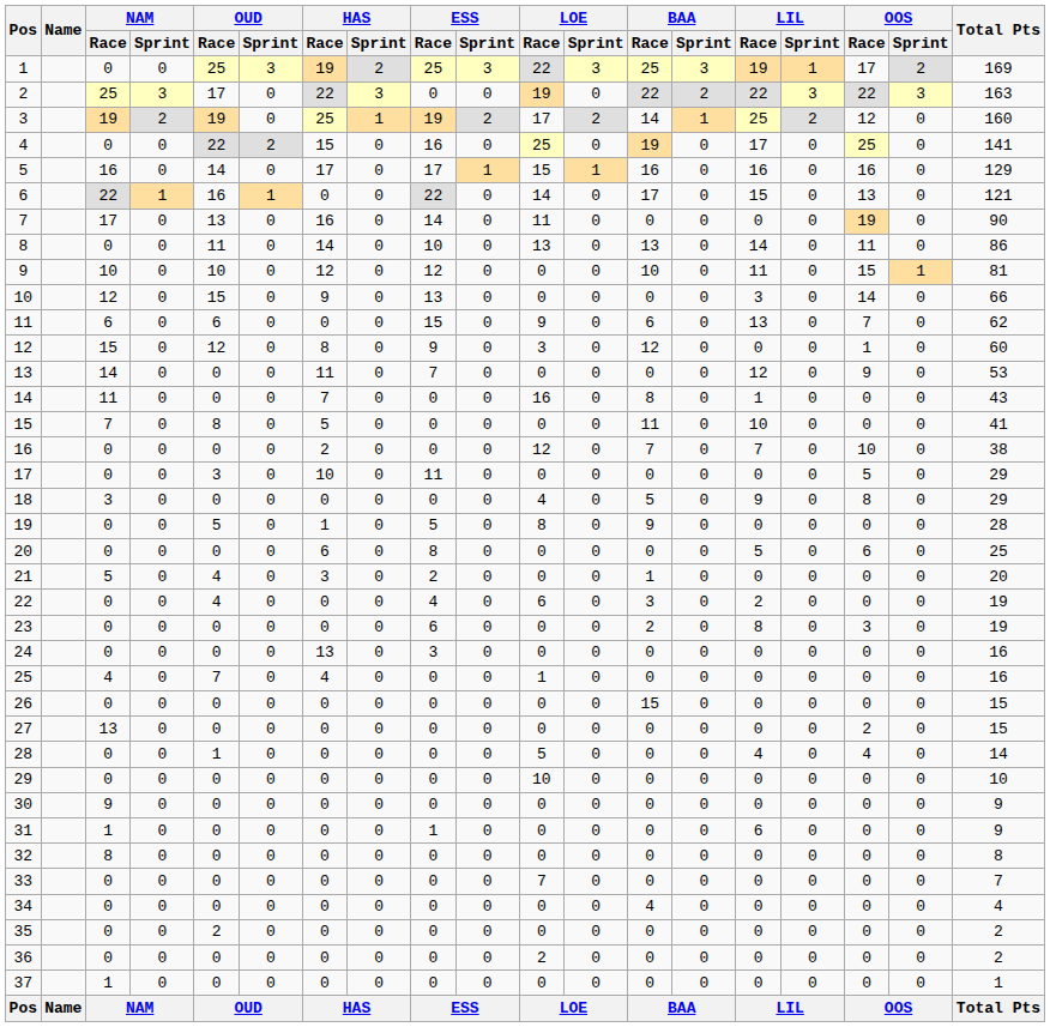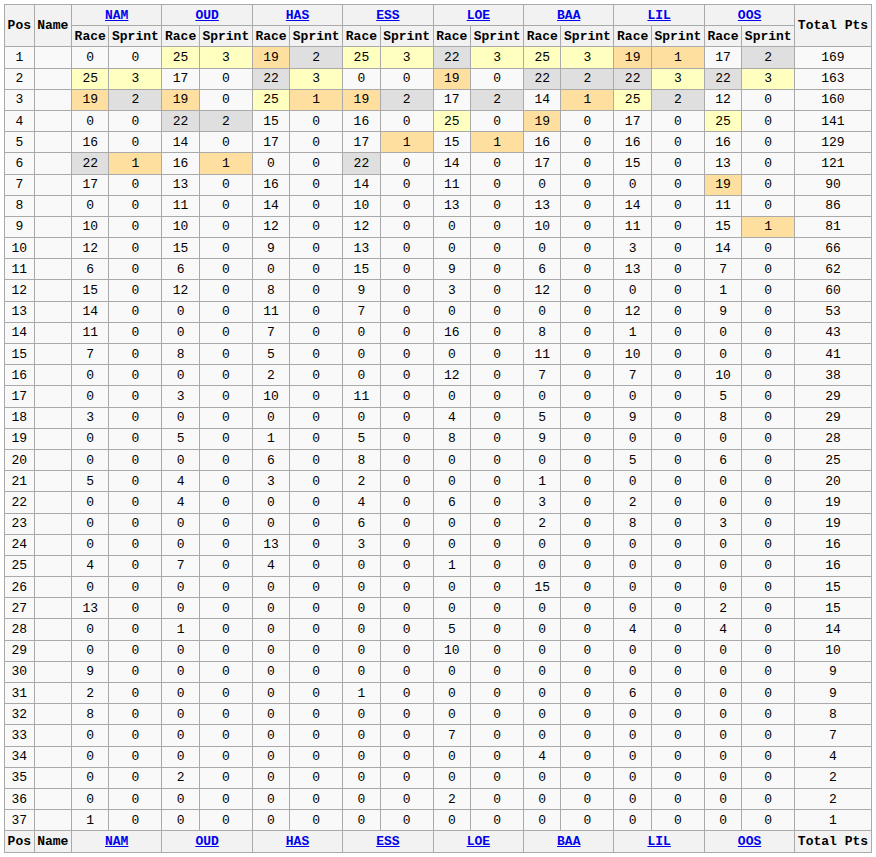31 | NAM / Race: 1 -> 2
